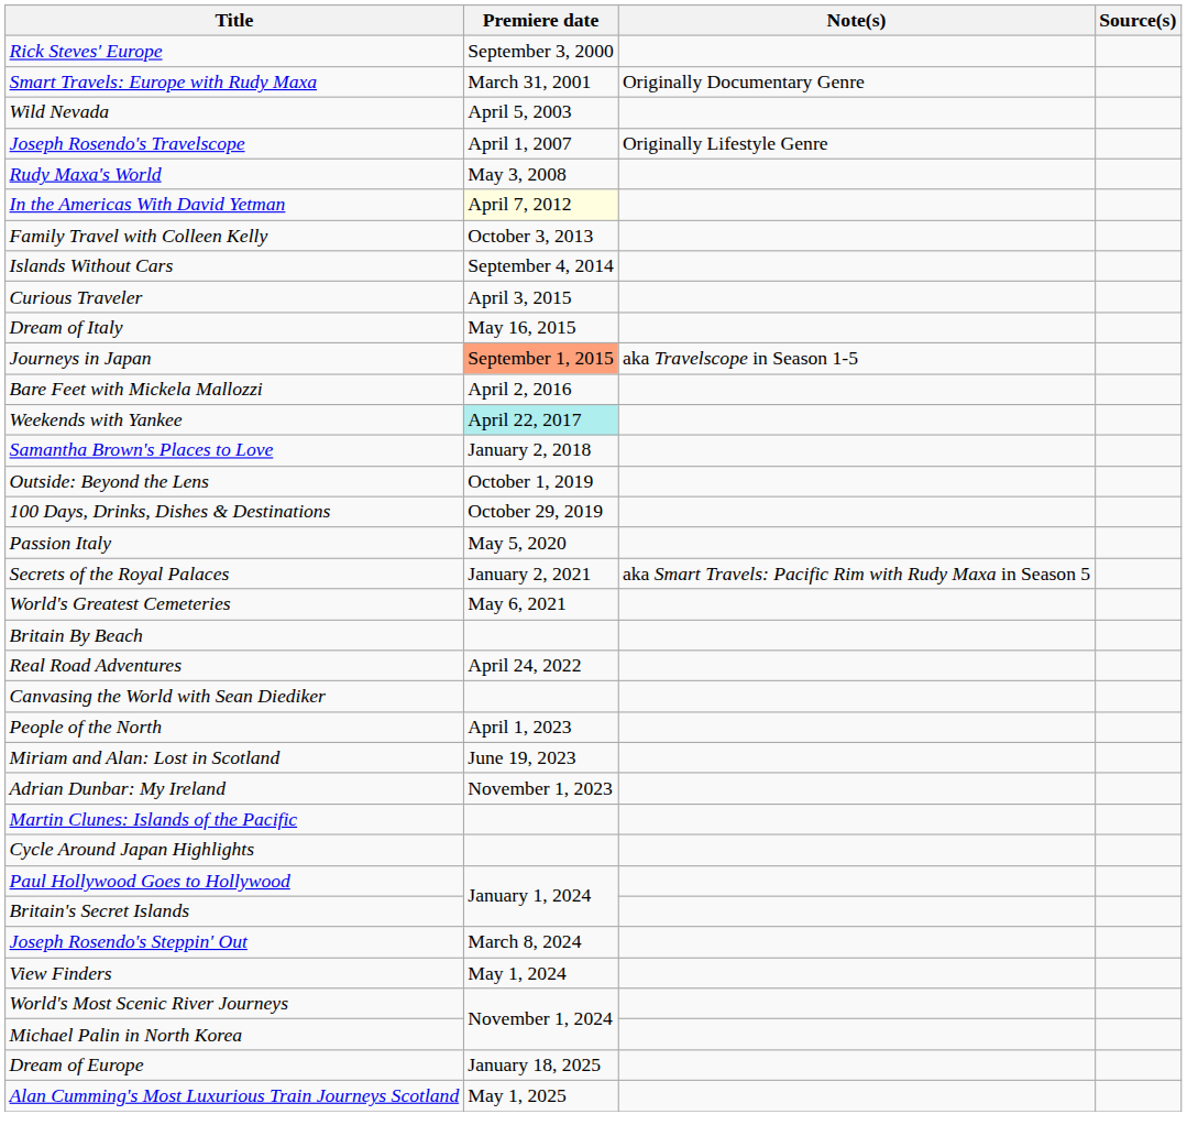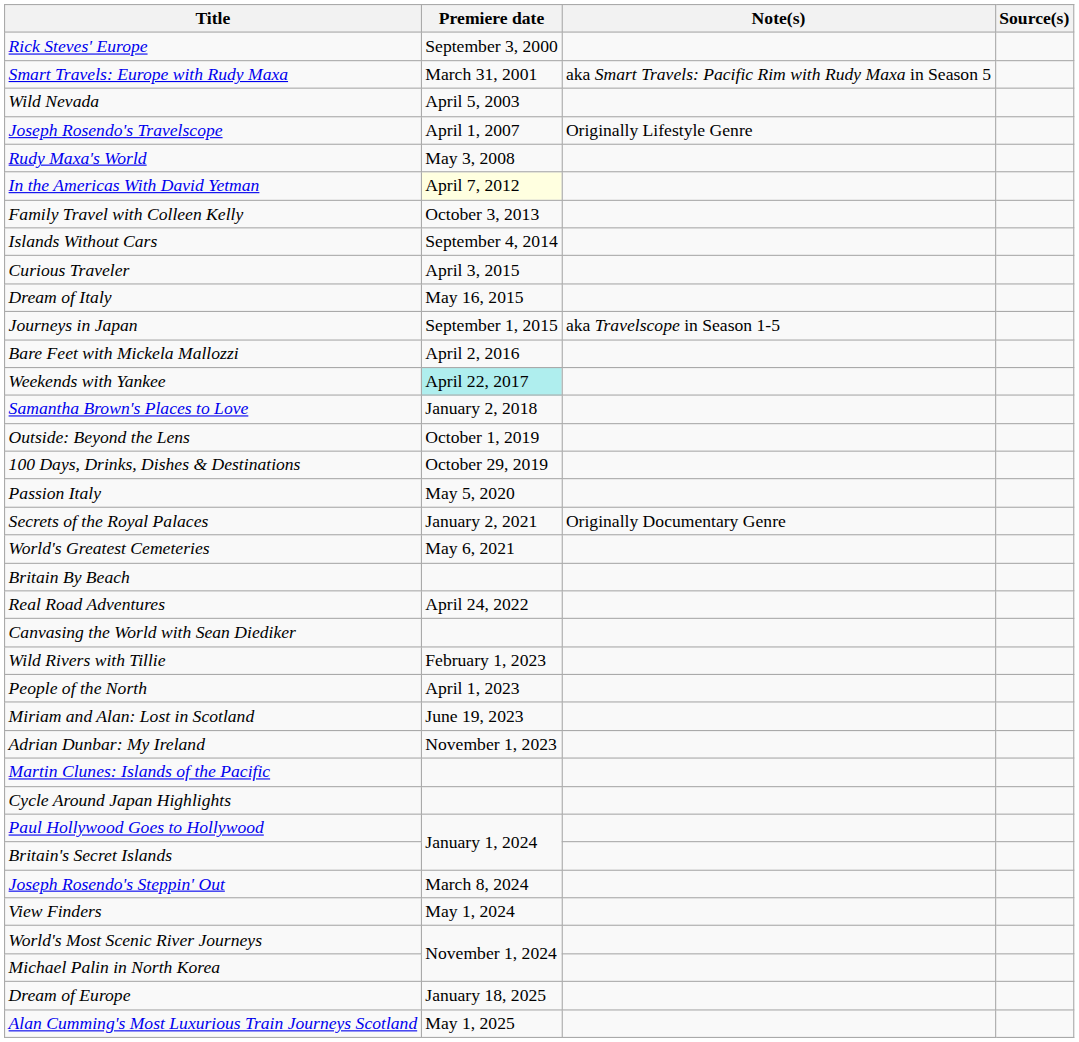Smart Travels: Europe with Rudy Maxa | Note(s): Originally Documentary Genre -> aka Smart Travels: Pacific Rim with Rudy Maxa in Season 5
Journeys in Japan | Premiere date: lightsalmon background -> no background
Secrets of the Royal Palaces | Note(s): aka Smart Travels: Pacific Rim with Rudy Maxa in Season 5 -> Originally Documentary Genre
+ row: Wild Rivers with Tillie | February 1, 2023
